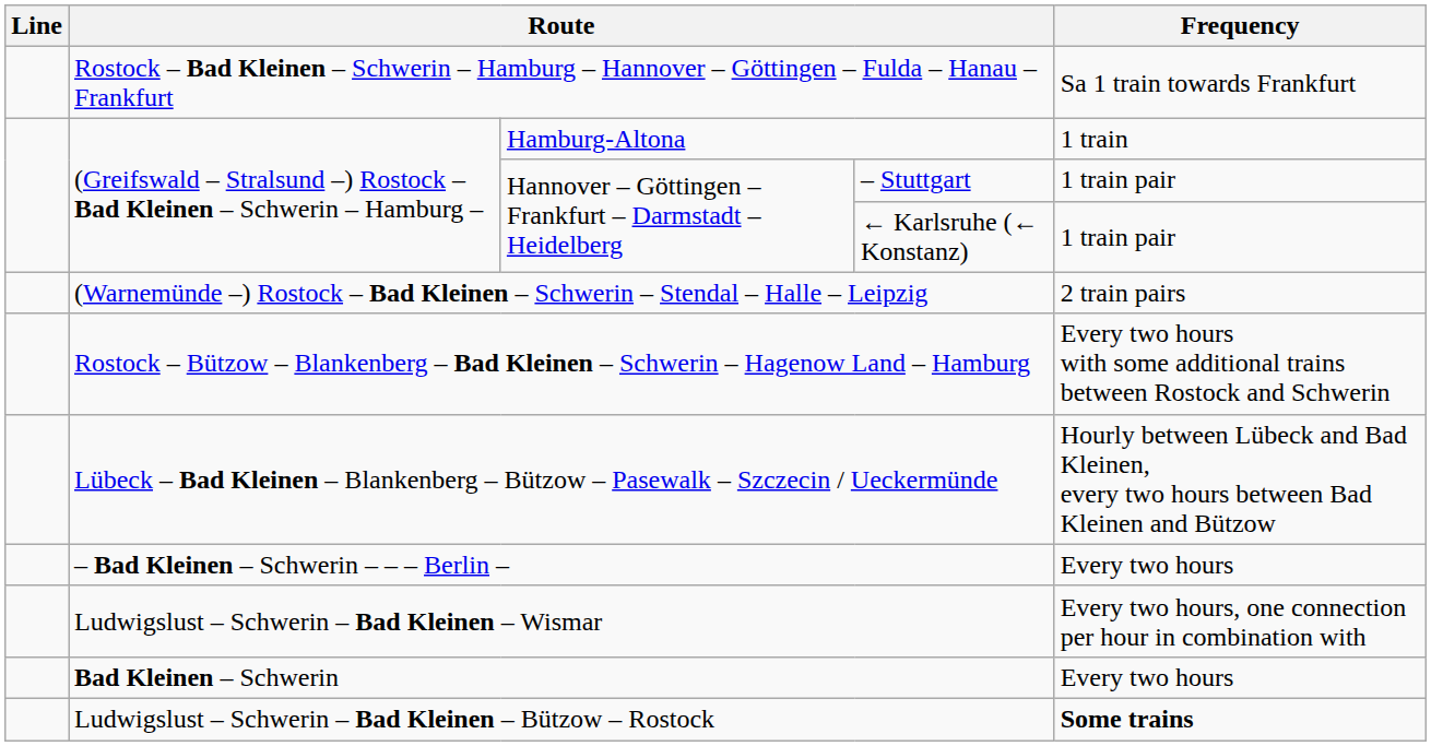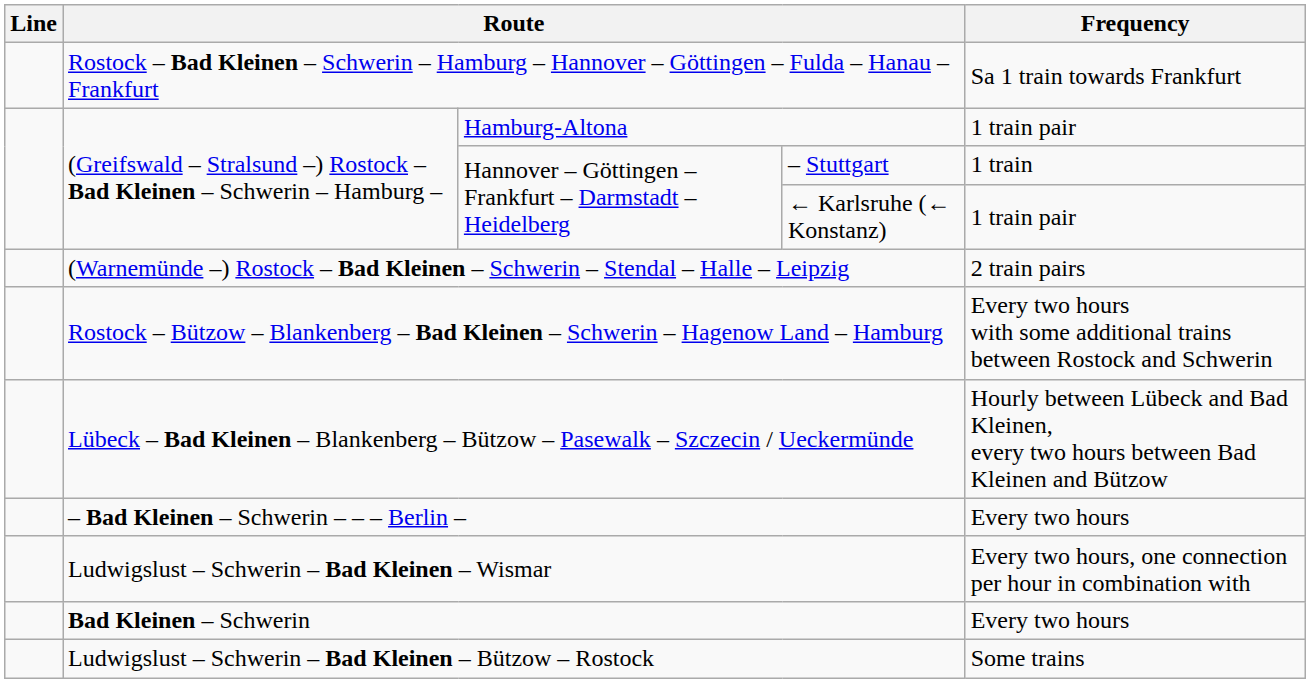Hamburg-Altona | Frequency: 1 train -> 1 train pair
– Stuttgart | Frequency: 1 train pair -> 1 train
Ludwigslust – Schwerin – Bad Kleinen – Bützow – Rostock | Frequency: bold -> normal
